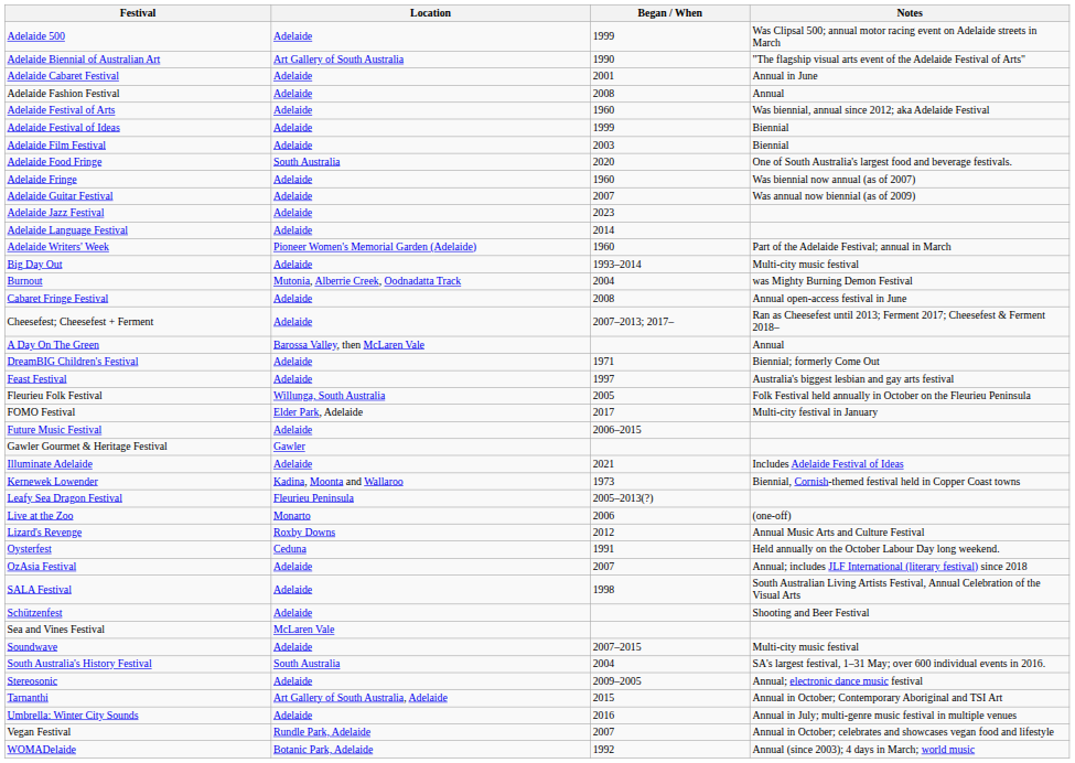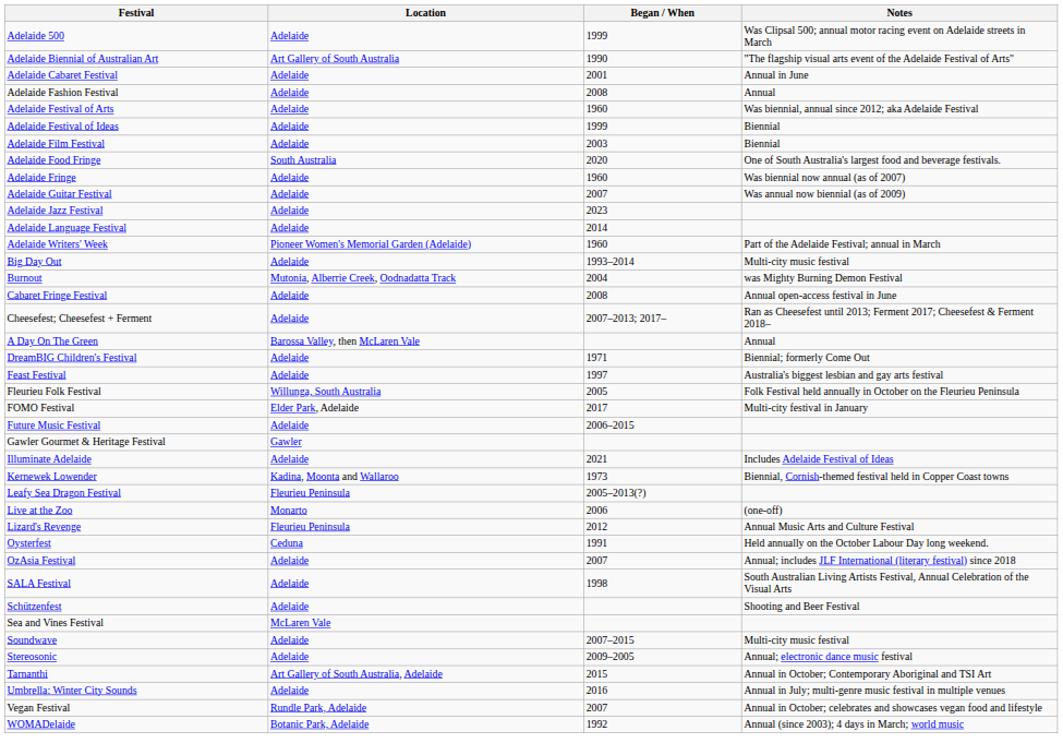Lizard's Revenge | Location: Roxby Downs -> Fleurieu Peninsula
- row: South Australia's History Festival | South Australia | 2004 | SA's largest festival, 1–31 May; over 600 individual events in 2016.
